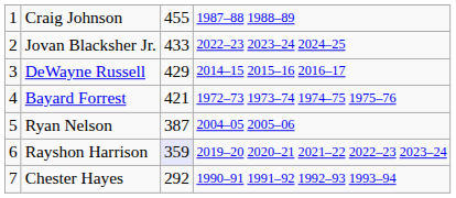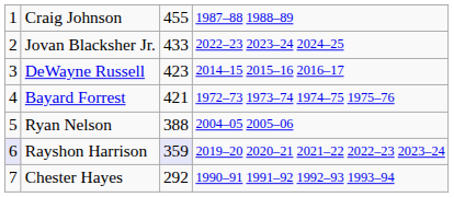DeWayne Russell | column 3: 429 -> 423
Ryan Nelson | column 3: 387 -> 388
Rayshon Harrison | column 1: no background -> lavender background
